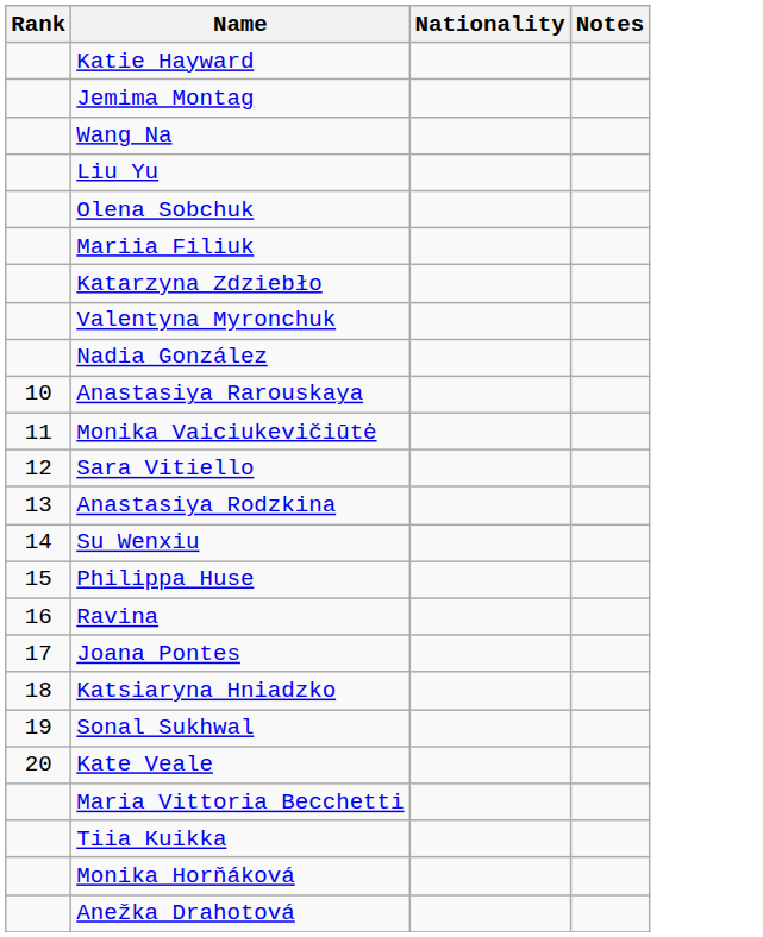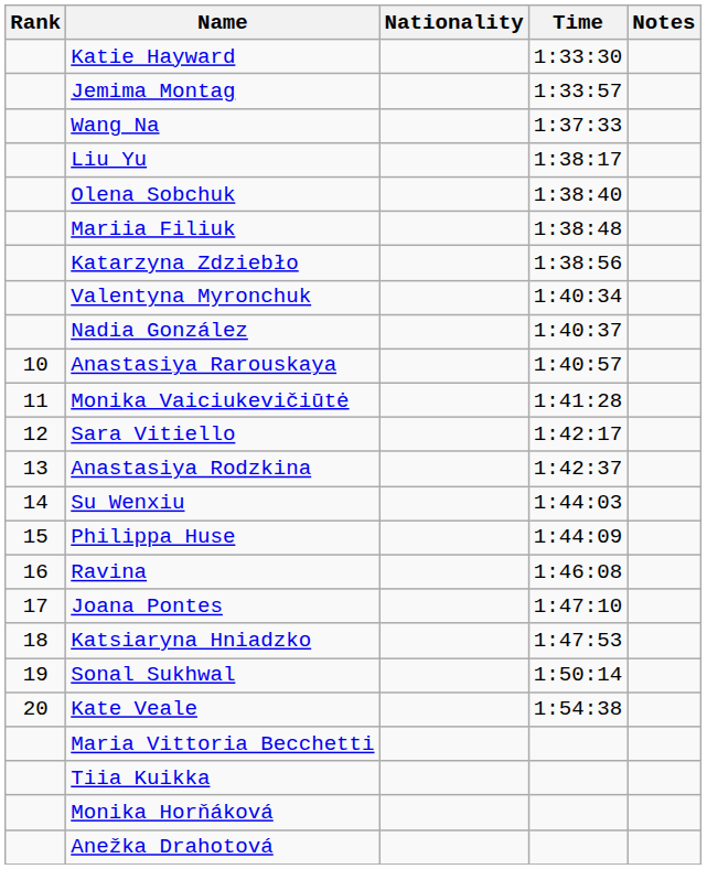+ column: Time | 1:33:30 | 1:33:57 | 1:37:33 | 1:38:17 | 1:38:40 | 1:38:48 | 1:38:56 | 1:40:34 | 1:40:37 | 1:40:57 | 1:41:28 | 1:42:17 | 1:42:37 | 1:44:03 | 1:44:09 | 1:46:08 | 1:47:10 | 1:47:53 | 1:50:14 | 1:54:38
